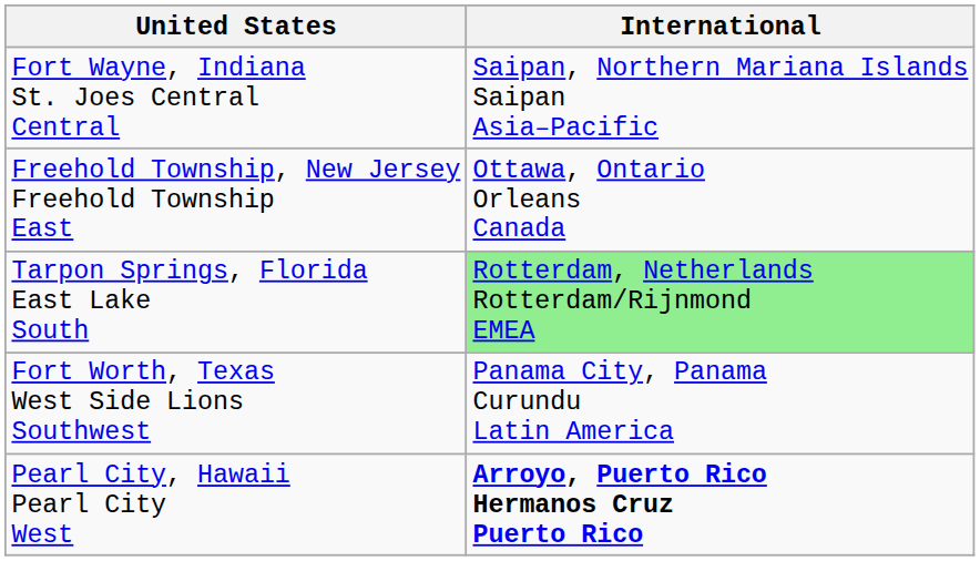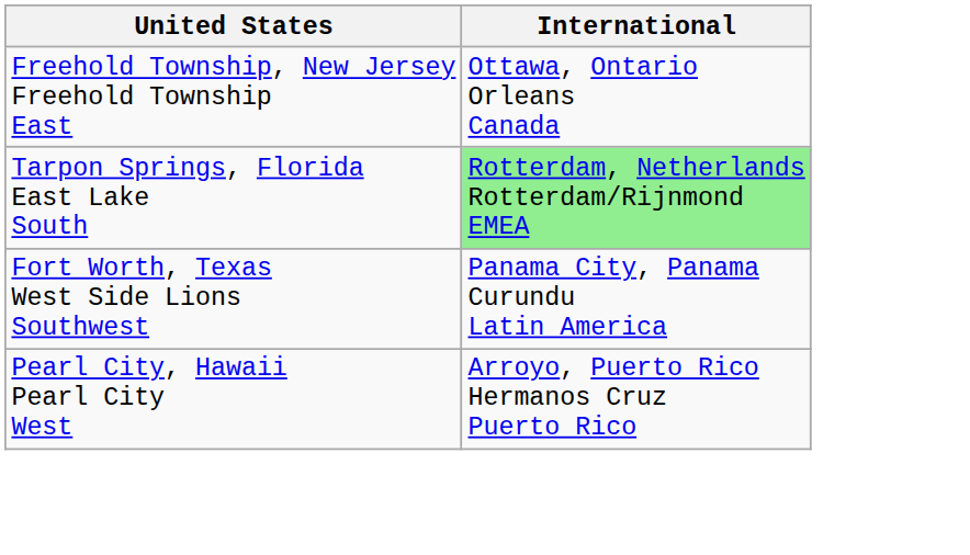- row: Fort Wayne, Indiana St. Joes Central Central | Saipan, Northern Mariana Islands Saipan Asia–Pacific
Pearl City, Hawaii Pearl City West | International: bold -> normal
